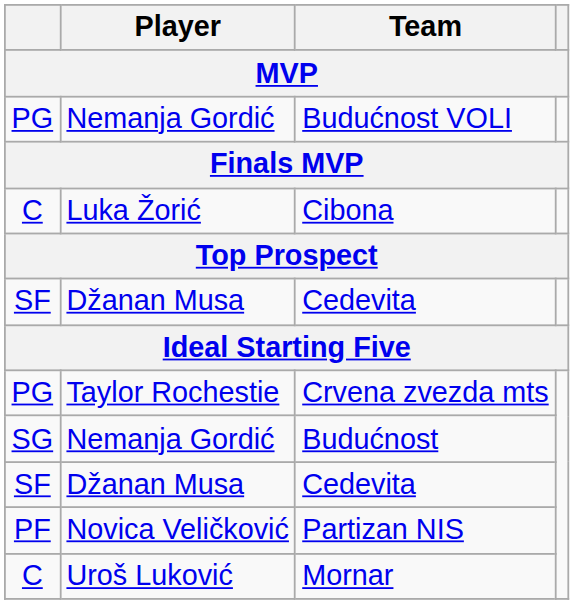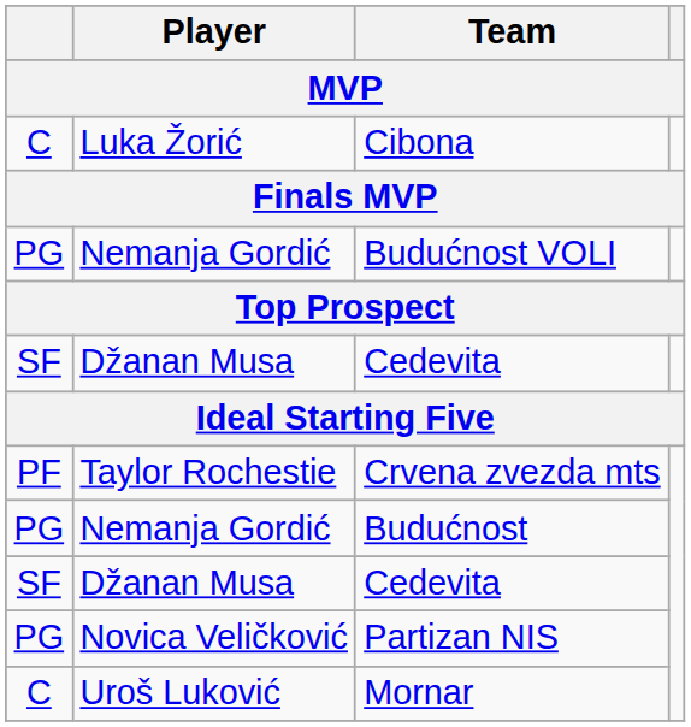rows swapped: Cibona <-> Budućnost VOLI
Crvena zvezda mts | column 1: PG -> PF
Budućnost | column 1: SG -> PG
Partizan NIS | column 1: PF -> PG
